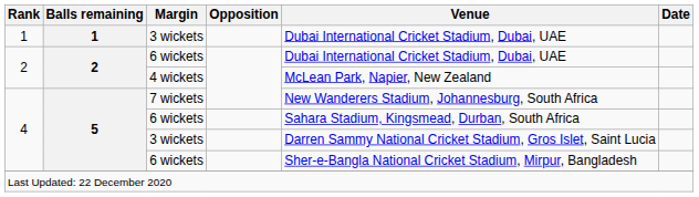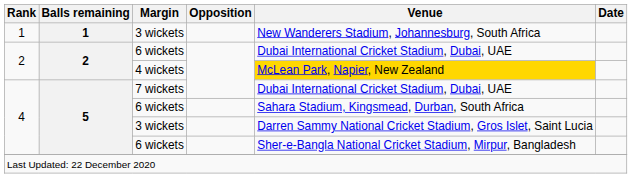1 / 3 wickets | Venue: Dubai International Cricket Stadium, Dubai, UAE -> New Wanderers Stadium, Johannesburg, South Africa
4 wickets | Venue: no background -> gold background
7 wickets | Venue: New Wanderers Stadium, Johannesburg, South Africa -> Dubai International Cricket Stadium, Dubai, UAE
